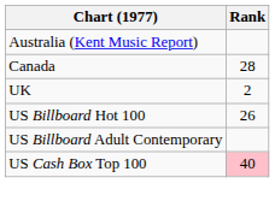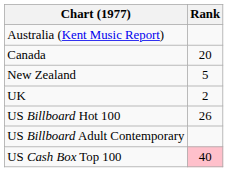Canada | Rank: 28 -> 20
+ row: New Zealand | 5
